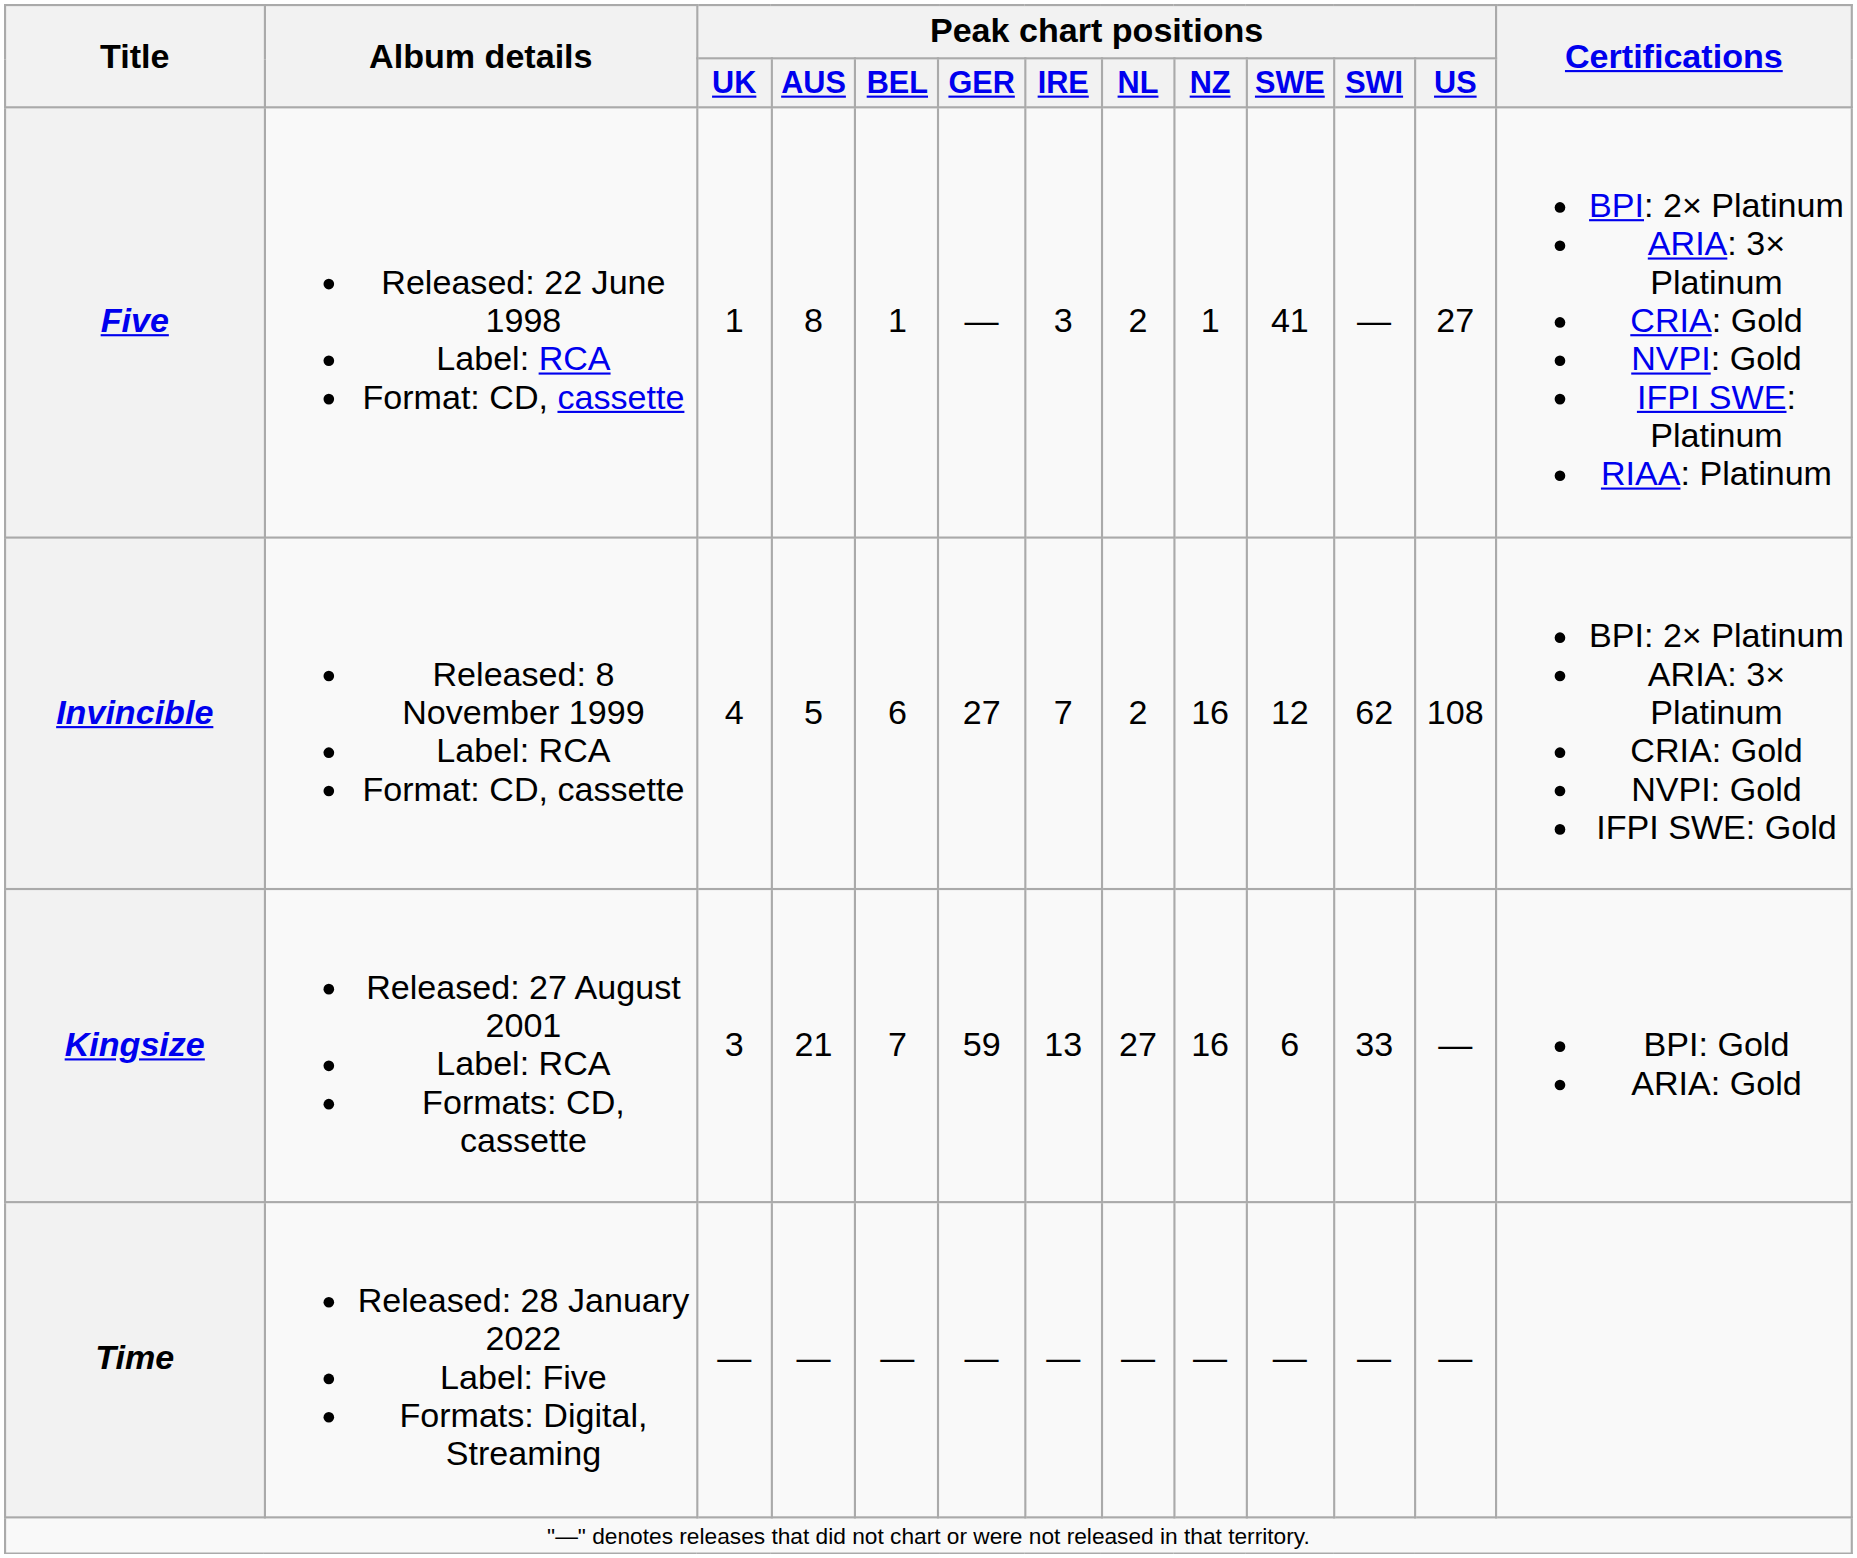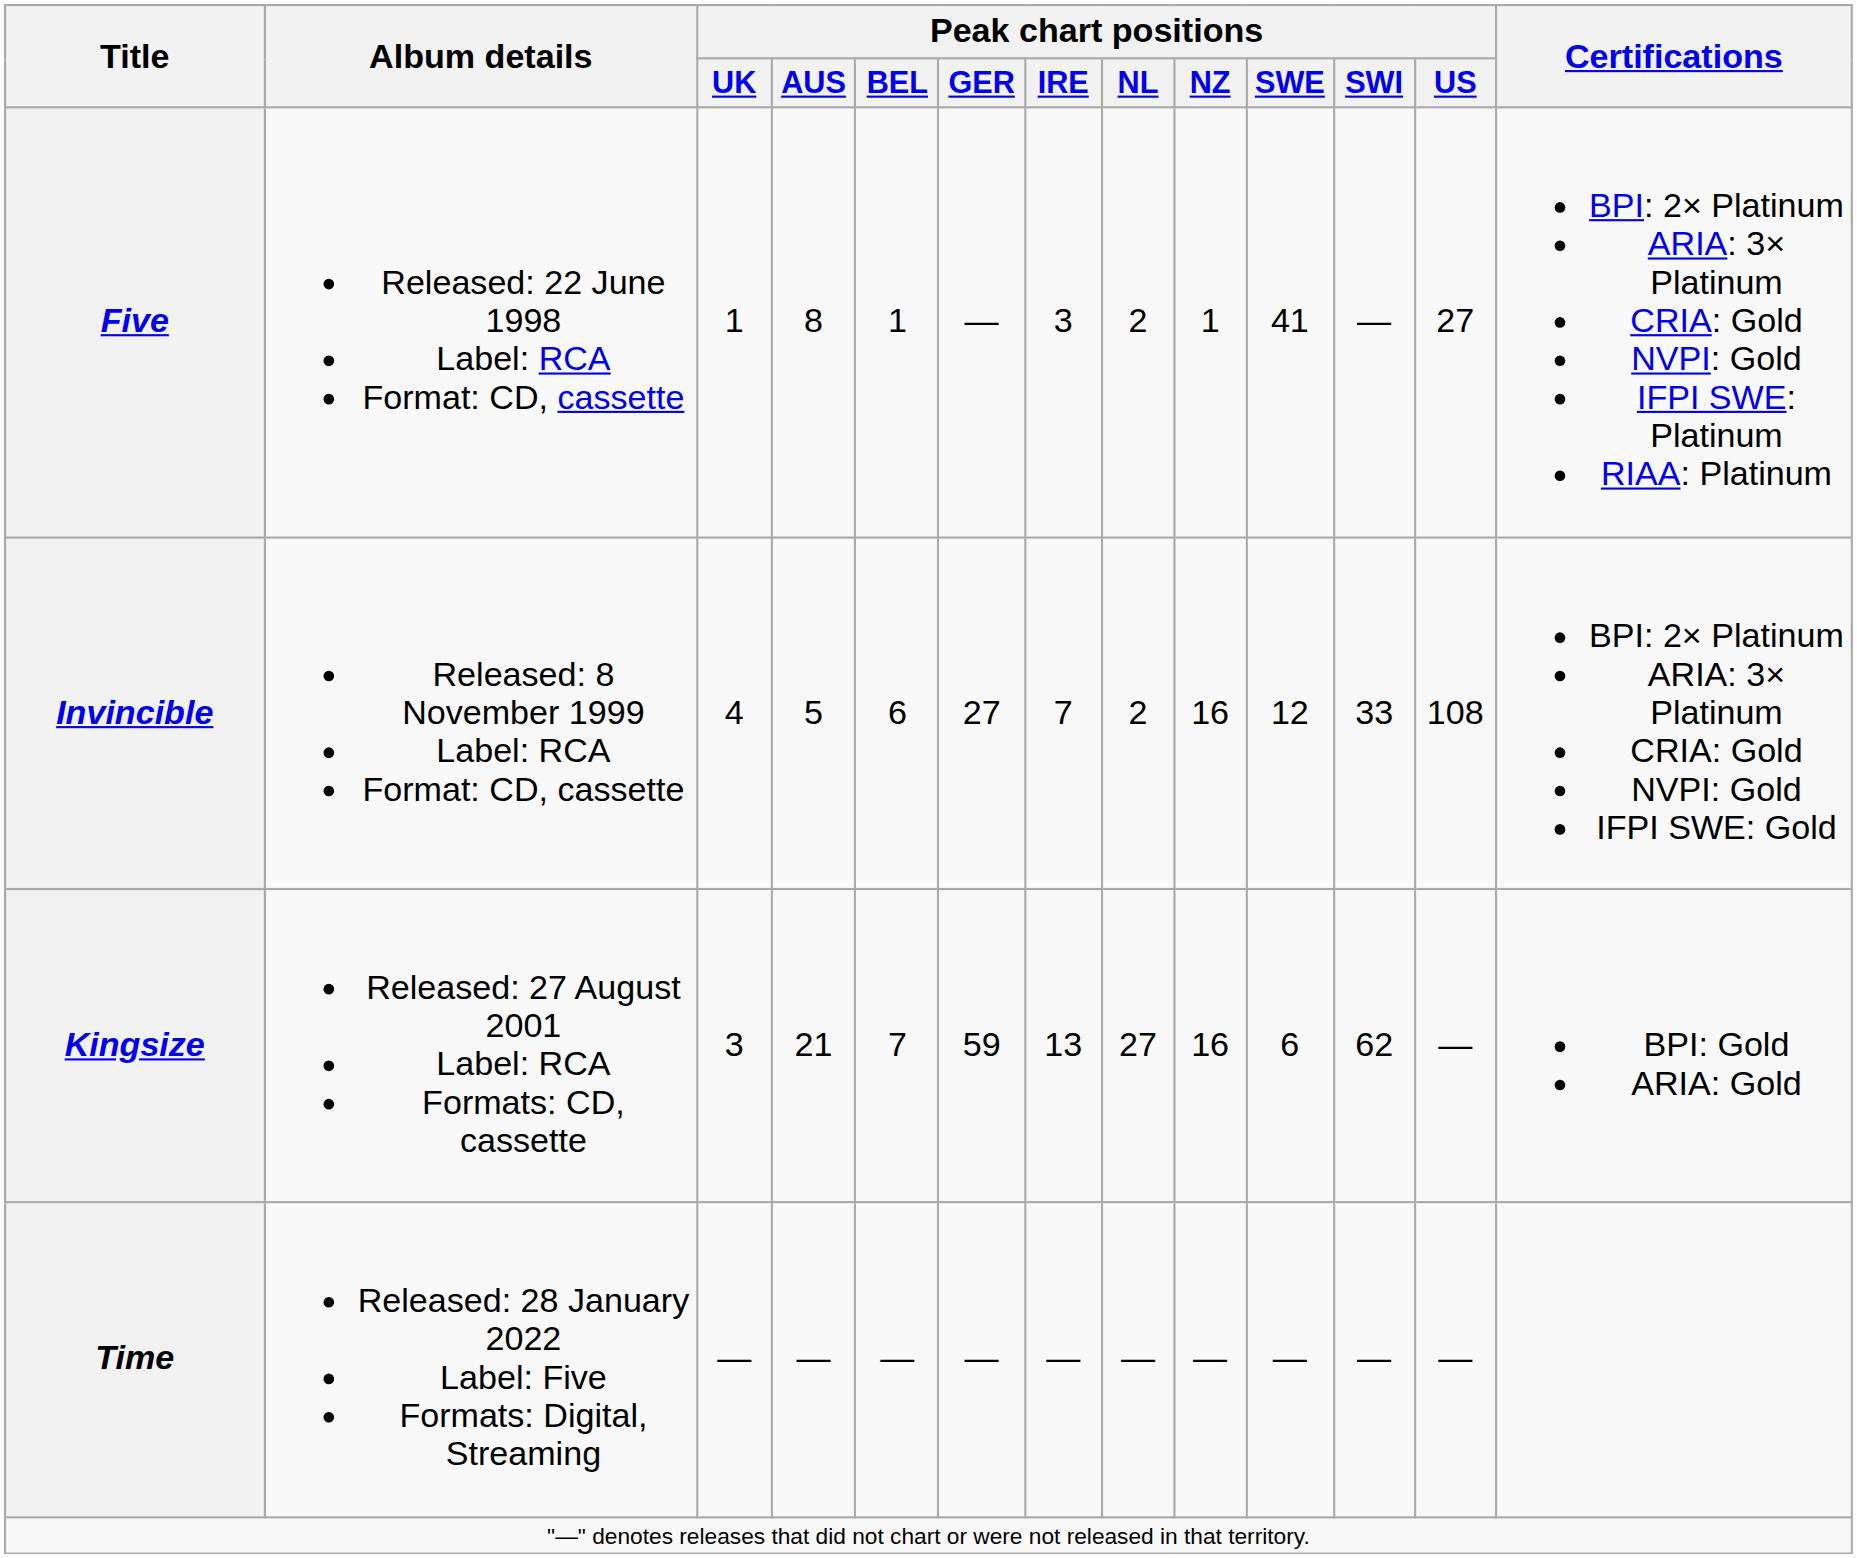Invincible | Peak chart positions / SWI: 62 -> 33
Kingsize | Peak chart positions / SWI: 33 -> 62
